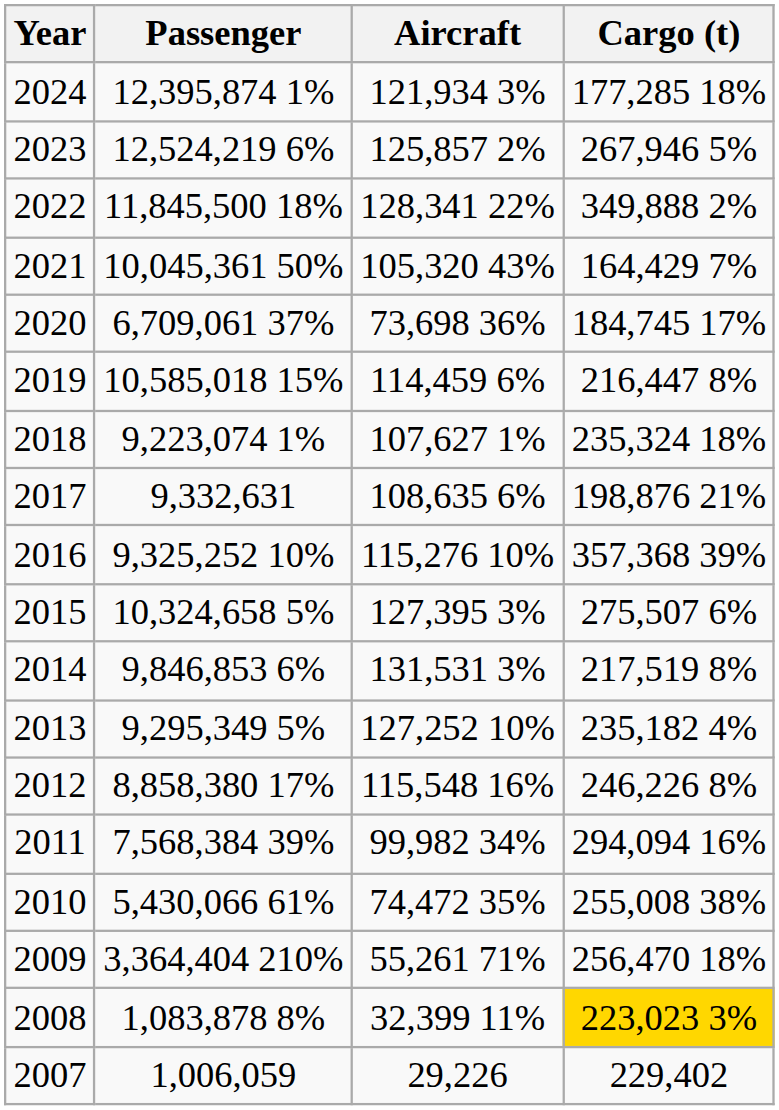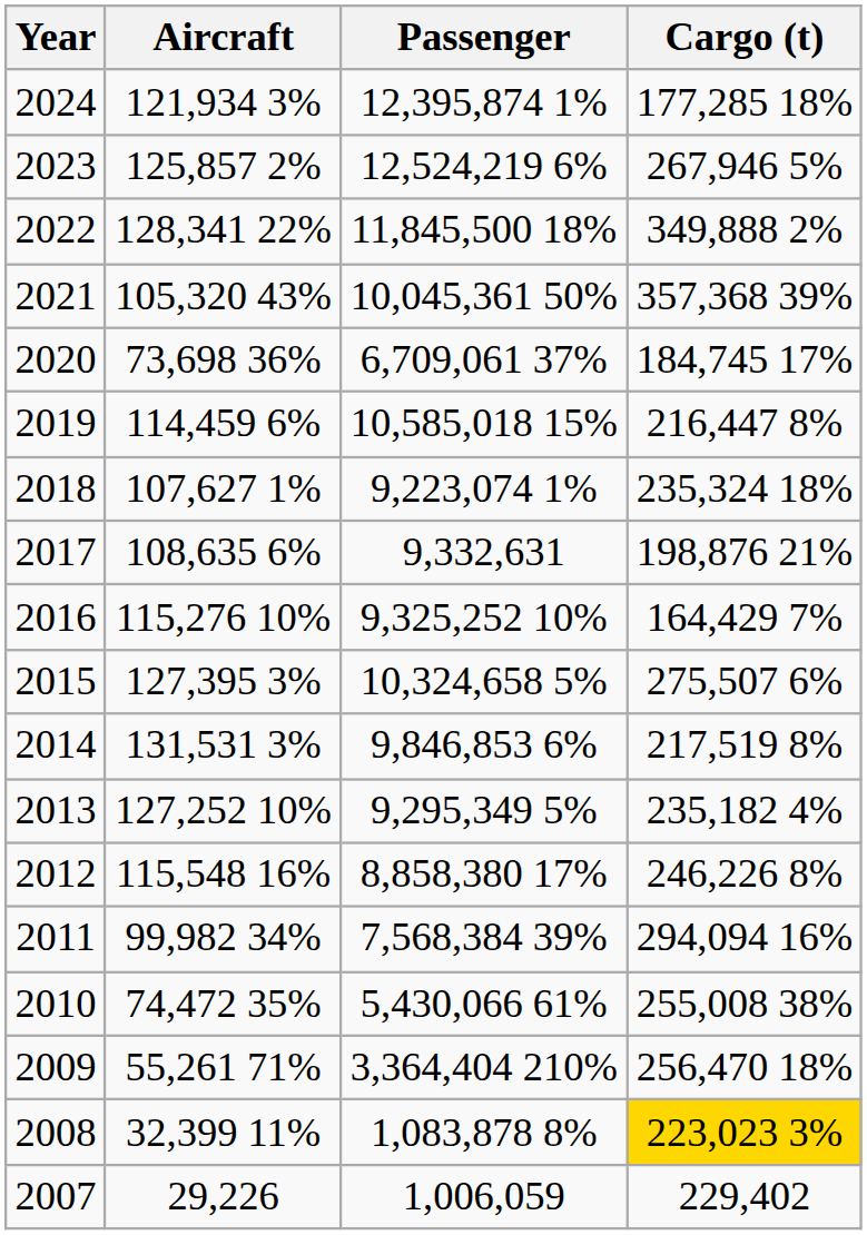columns swapped: Passenger <-> Aircraft
2021 | Cargo (t): 164,429 7% -> 357,368 39%
2016 | Cargo (t): 357,368 39% -> 164,429 7%
